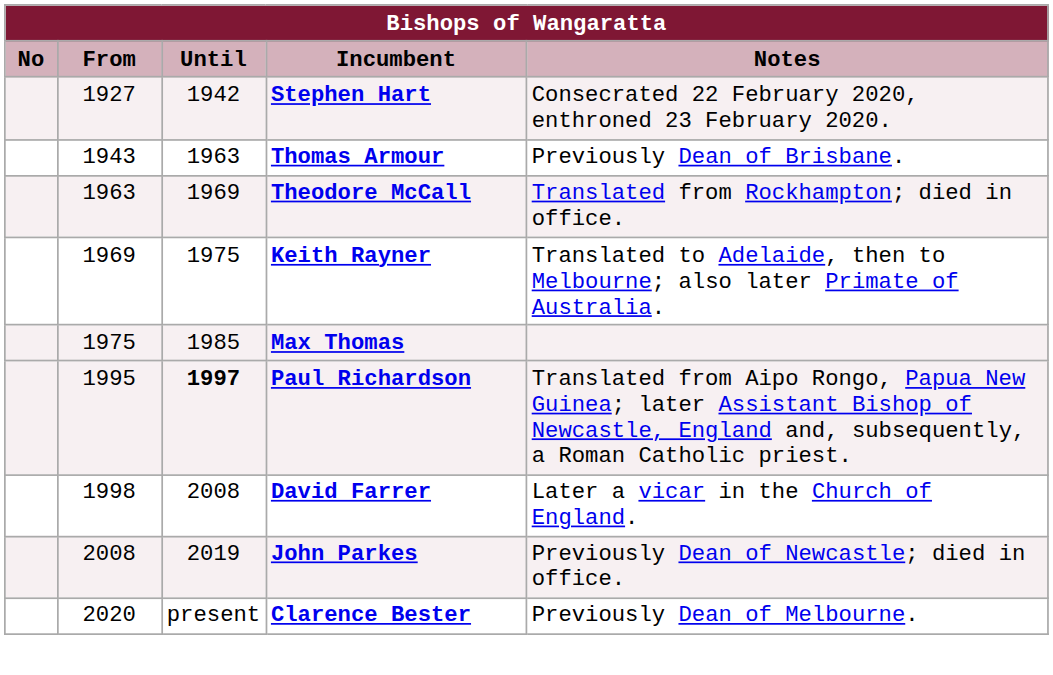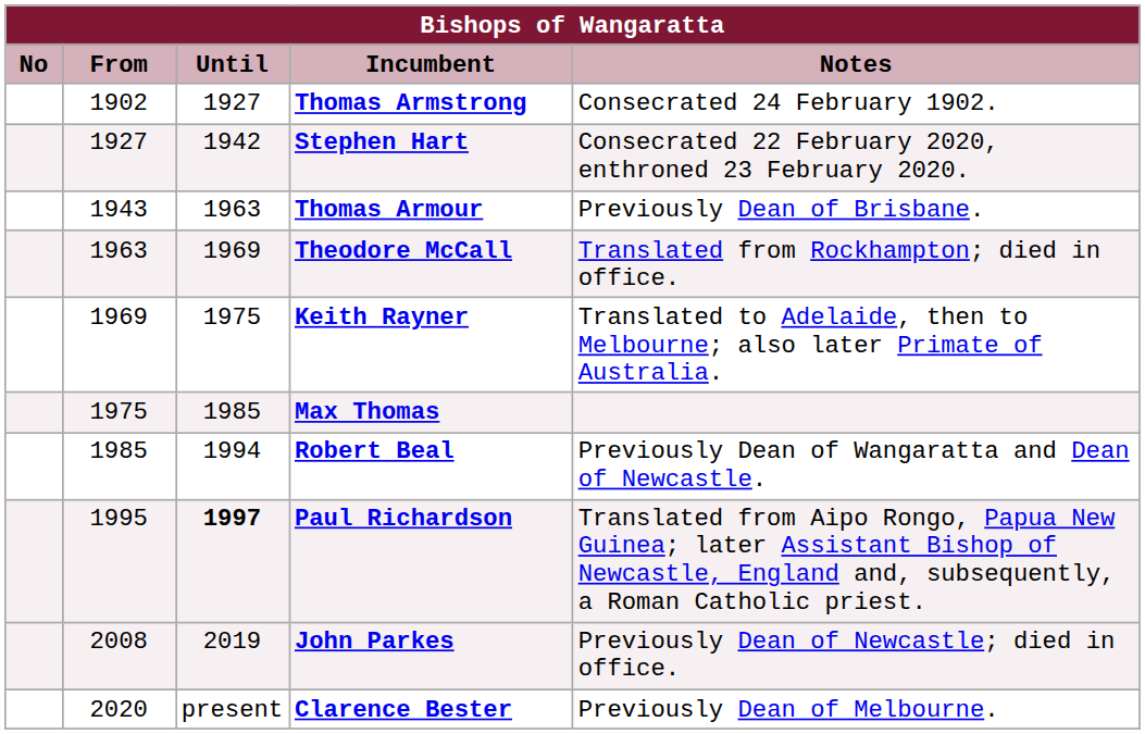+ row: 1902 | 1927 | Thomas Armstrong | Consecrated 24 February 1902.
+ row: 1985 | 1994 | Robert Beal | Previously Dean of Wangaratta and Dean of Newcastle.
- row: 1998 | 2008 | David Farrer | Later a vicar in the Church of England.
